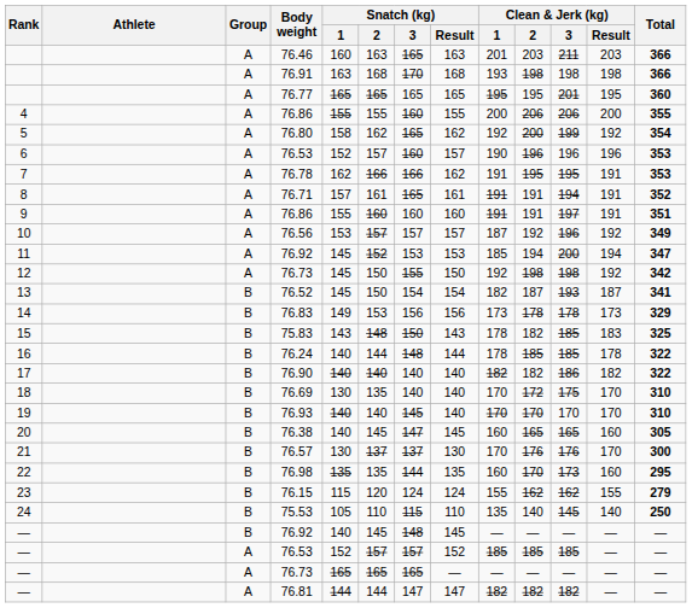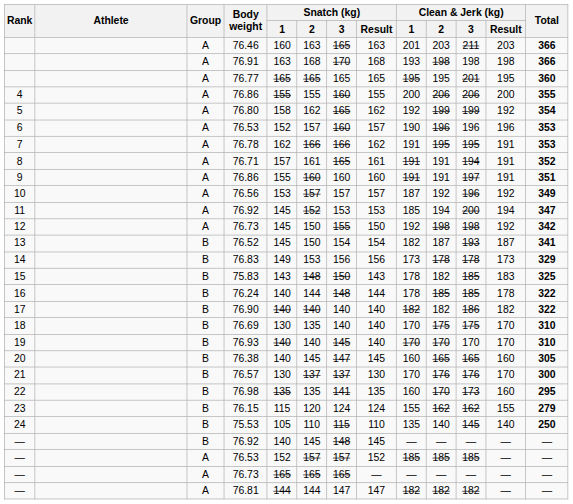76.80 | Clean & Jerk (kg) / 2: 200 -> 199
76.69 | Clean & Jerk (kg) / 2: 172 -> 175
76.98 | Snatch (kg) / 3: 144 -> 141
